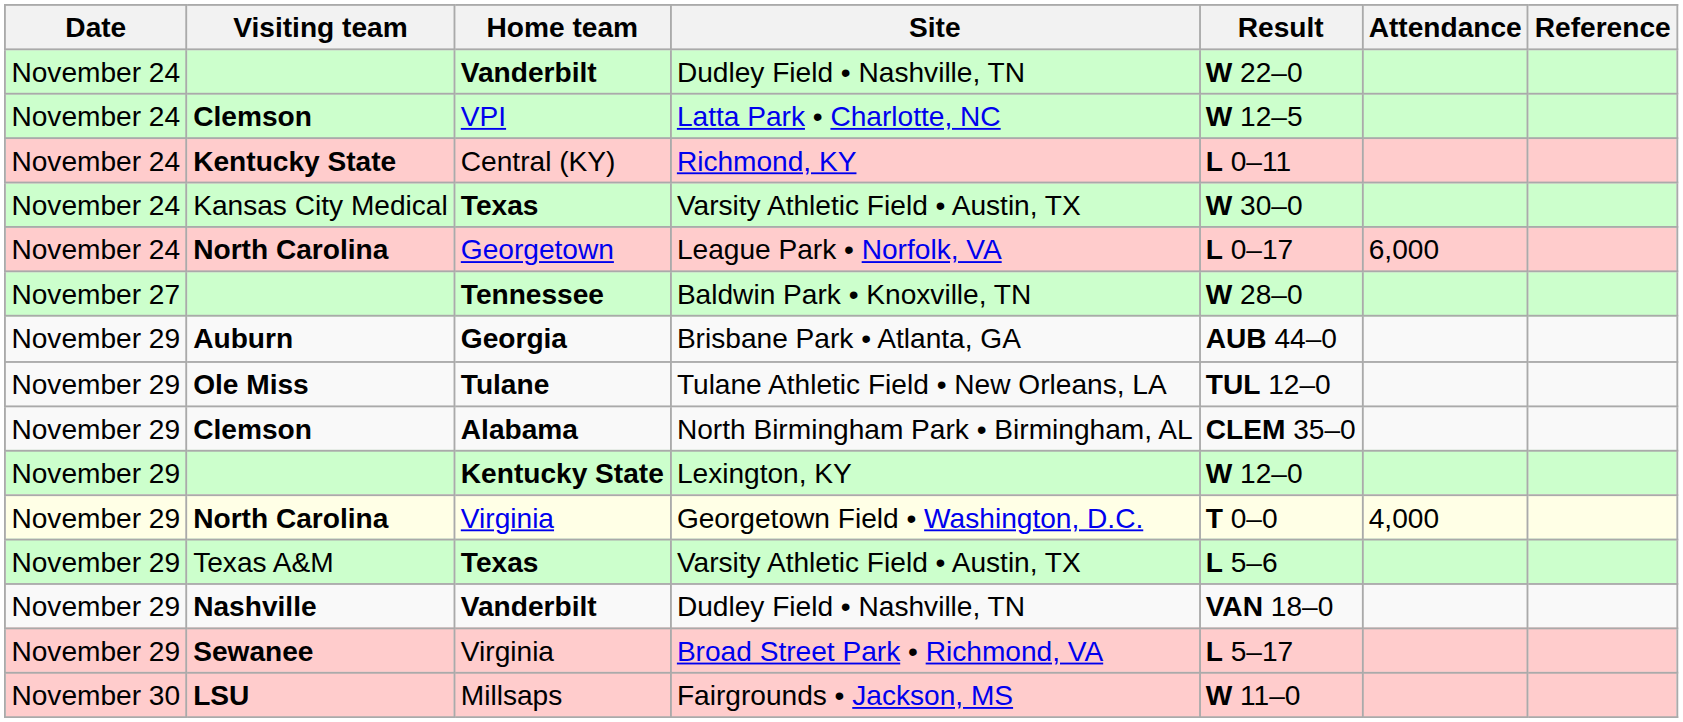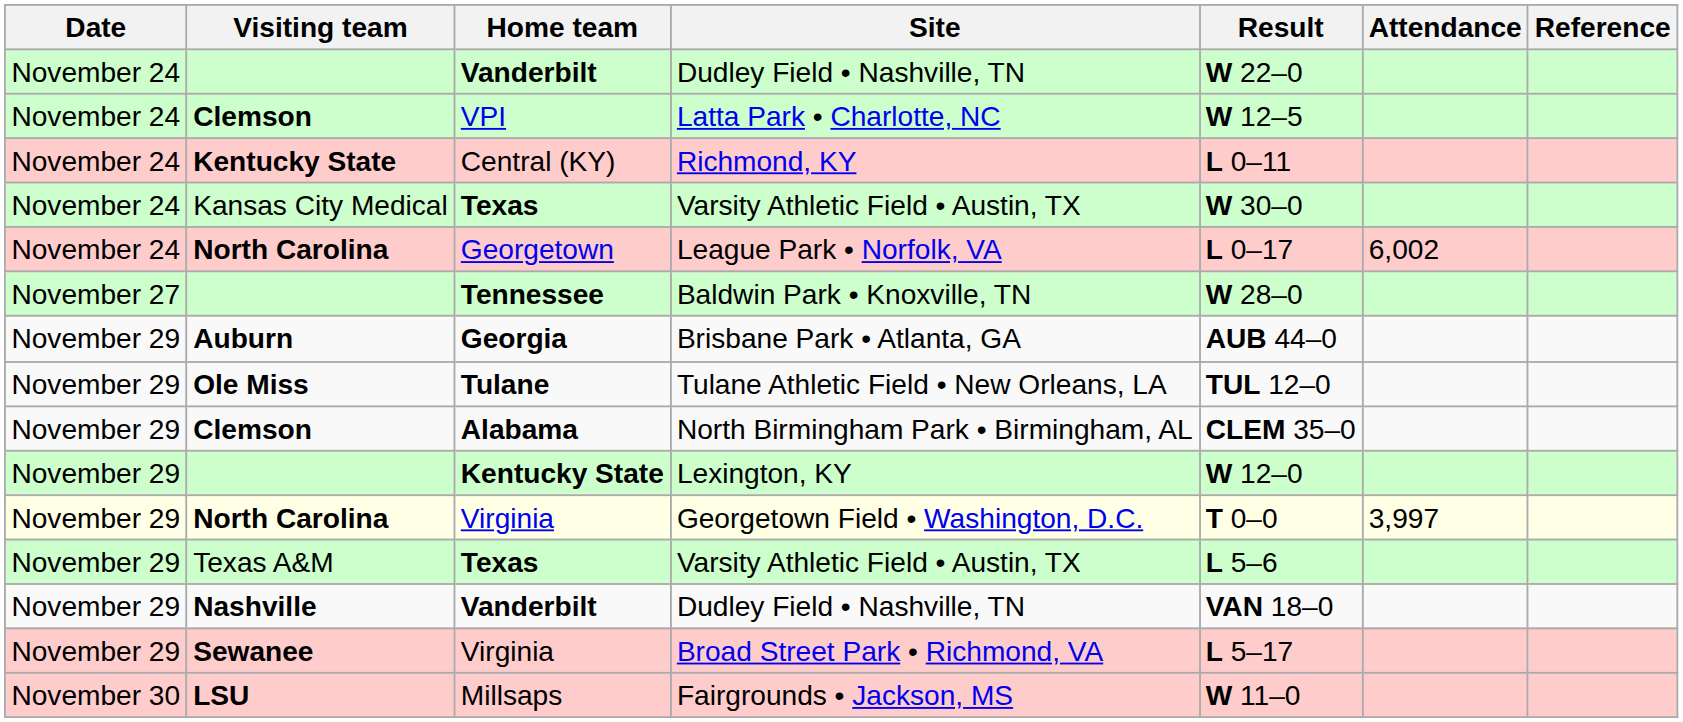League Park • Norfolk, VA | Attendance: 6,000 -> 6,002
Georgetown Field • Washington, D.C. | Attendance: 4,000 -> 3,997
